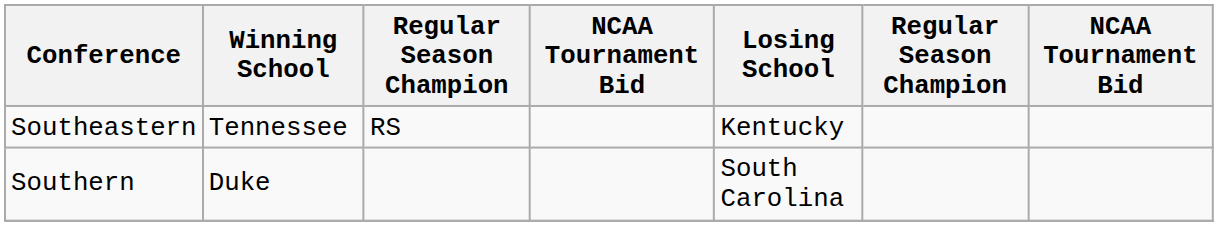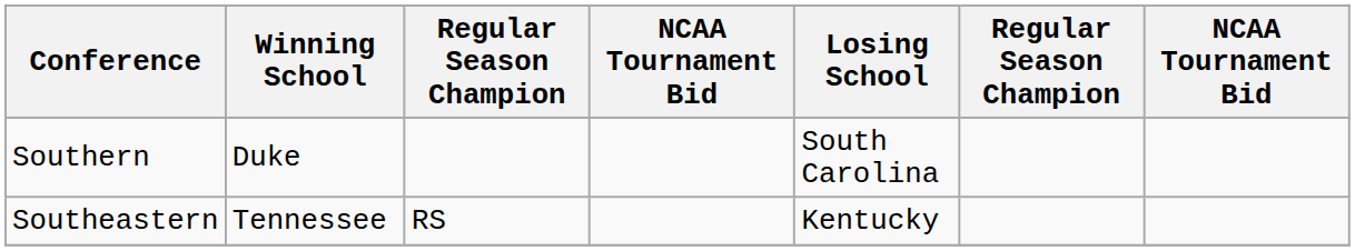rows swapped: Southeastern <-> Southern
